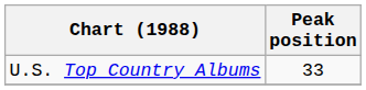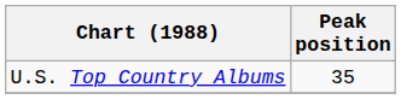U.S. Top Country Albums | Peak position: 33 -> 35
